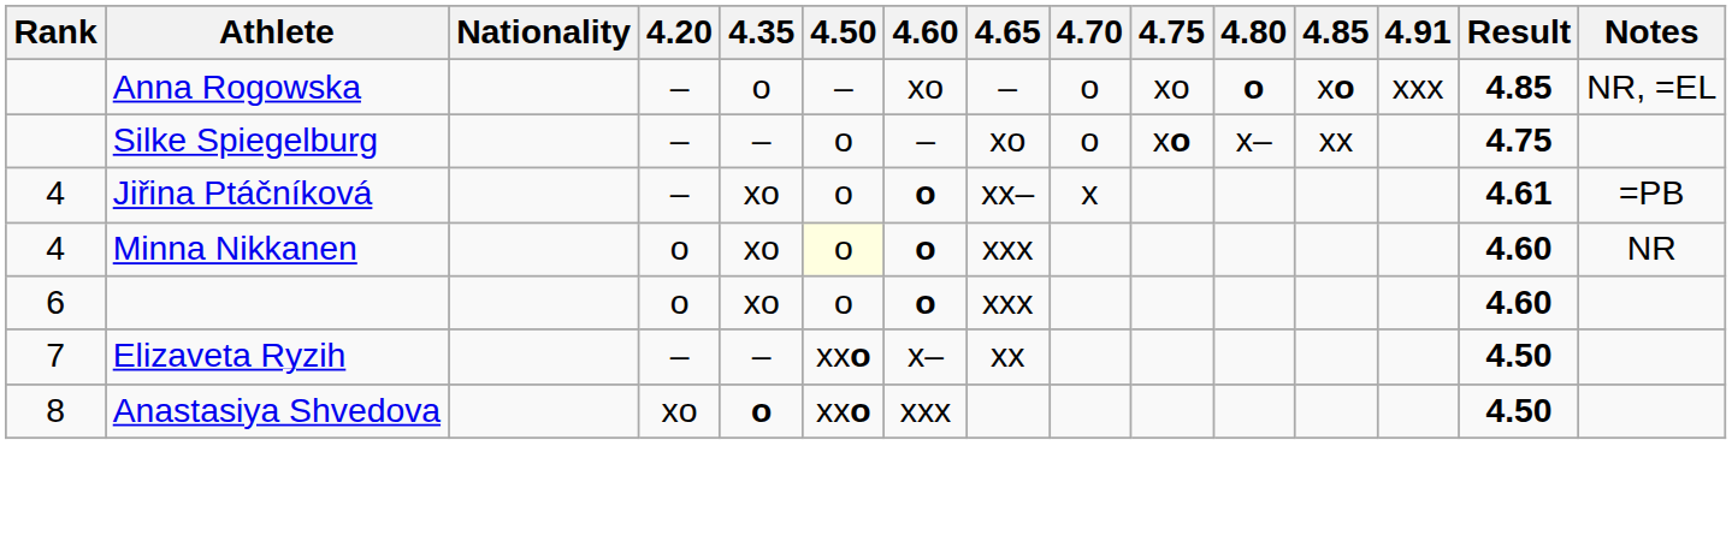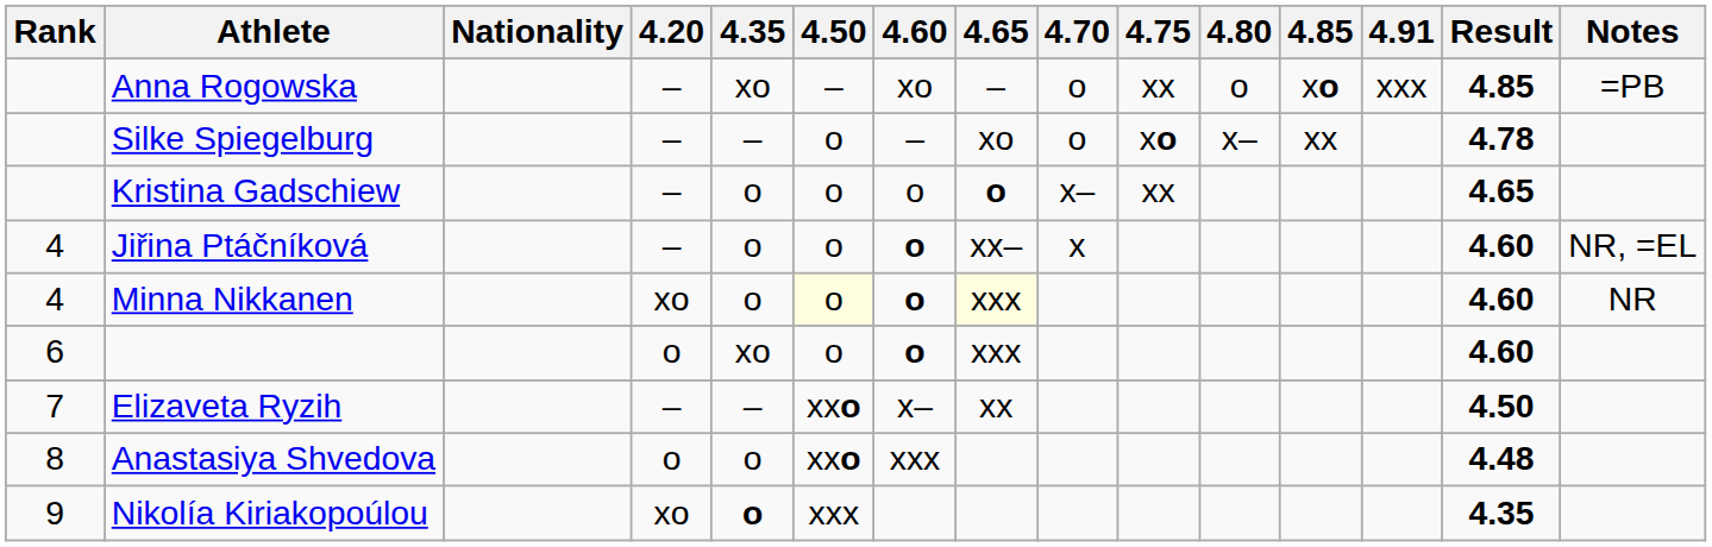Anna Rogowska | 4.35: o -> xo
Anna Rogowska | 4.75: xo -> xx
Anna Rogowska | 4.80: bold -> normal
Anna Rogowska | Notes: NR, =EL -> =PB
Silke Spiegelburg | Result: 4.75 -> 4.78
+ row: Kristina Gadschiew | – | o | o | o | o | x– | xx | 4.65
Jiřina Ptáčníková | 4.35: xo -> o
Jiřina Ptáčníková | Result: 4.61 -> 4.60
Jiřina Ptáčníková | Notes: =PB -> NR, =EL
Minna Nikkanen | 4.20: o -> xo
Minna Nikkanen | 4.35: xo -> o
Minna Nikkanen | 4.65: no background -> lightyellow background
Anastasiya Shvedova | 4.20: xo -> o
Anastasiya Shvedova | 4.35: bold -> normal
Anastasiya Shvedova | Result: 4.50 -> 4.48
+ row: 9 | Nikolía Kiriakopoúlou | xo | o | xxx | 4.35
